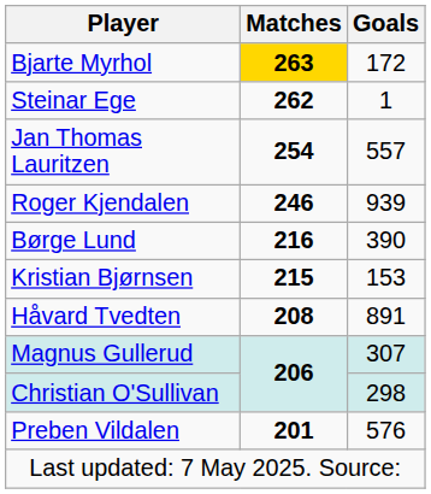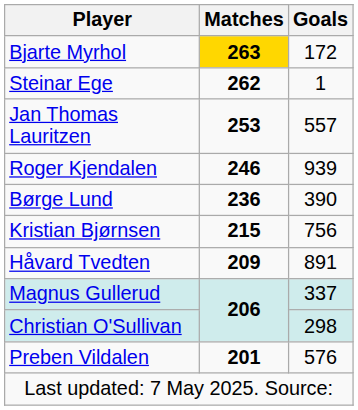Jan Thomas Lauritzen | Matches: 254 -> 253
Børge Lund | Matches: 216 -> 236
Kristian Bjørnsen | Goals: 153 -> 756
Håvard Tvedten | Matches: 208 -> 209
Magnus Gullerud | Goals: 307 -> 337
